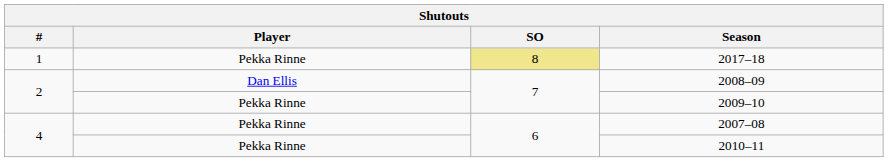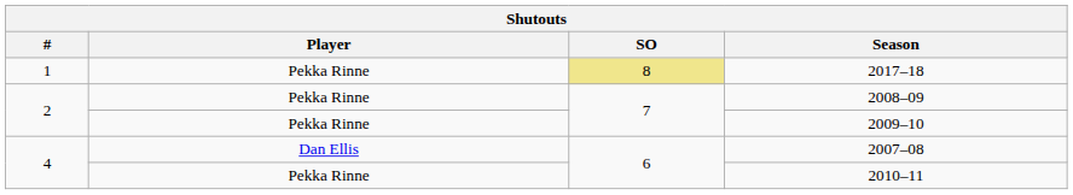2008–09 | Player: Dan Ellis -> Pekka Rinne
2007–08 | Player: Pekka Rinne -> Dan Ellis
